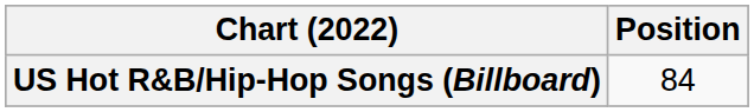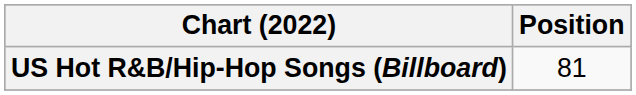US Hot R&B/Hip-Hop Songs (Billboard) | Position: 84 -> 81
